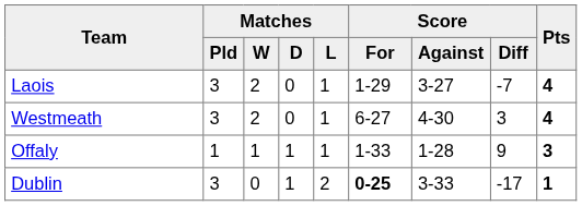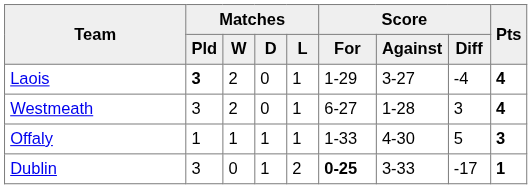Laois | Matches / Pld: normal -> bold
Laois | Score / Diff: -7 -> -4
Westmeath | Score / Against: 4-30 -> 1-28
Offaly | Score / Against: 1-28 -> 4-30
Offaly | Score / Diff: 9 -> 5
